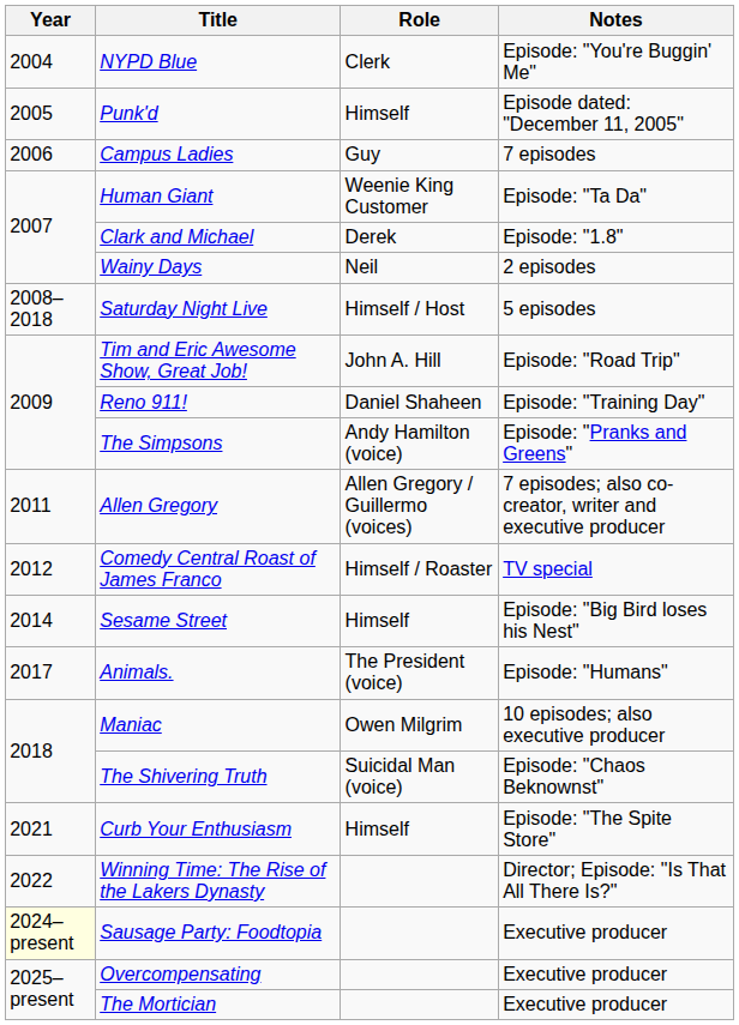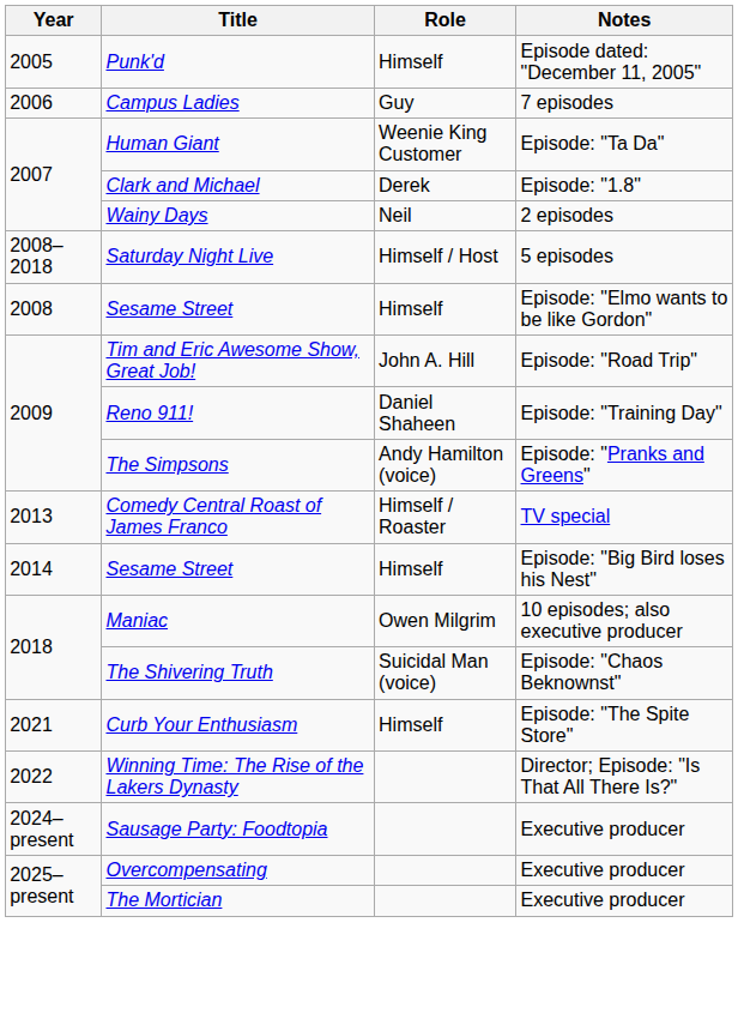- row: 2004 | NYPD Blue | Clerk | Episode: "You're Buggin' Me"
+ row: 2008 | Sesame Street | Himself | Episode: "Elmo wants to be like Gordon"
- row: 2011 | Allen Gregory | Allen Gregory / Guillermo (voices) | 7 episodes; also co-creator, writer and executive producer
Comedy Central Roast of James Franco | Year: 2012 -> 2013
- row: 2017 | Animals. | The President (voice) | Episode: "Humans"
Sausage Party: Foodtopia | Year: lightyellow background -> no background
